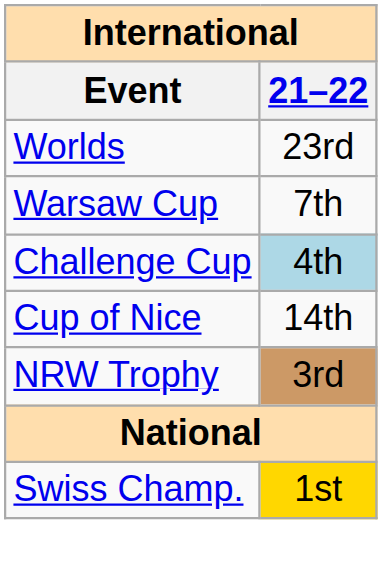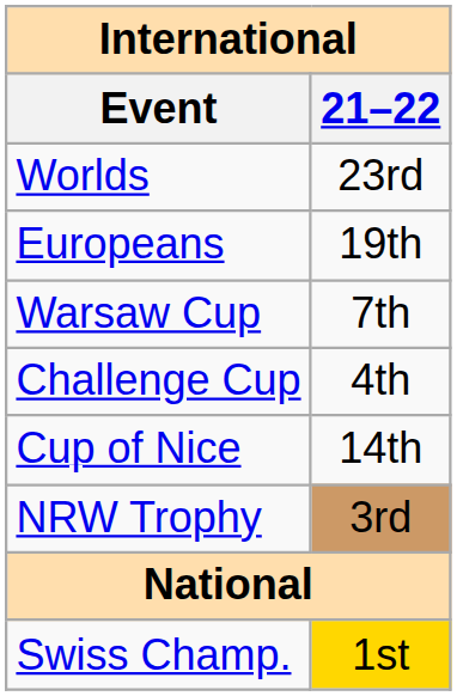+ row: Europeans | 19th
Challenge Cup | 21–22: lightblue background -> no background
